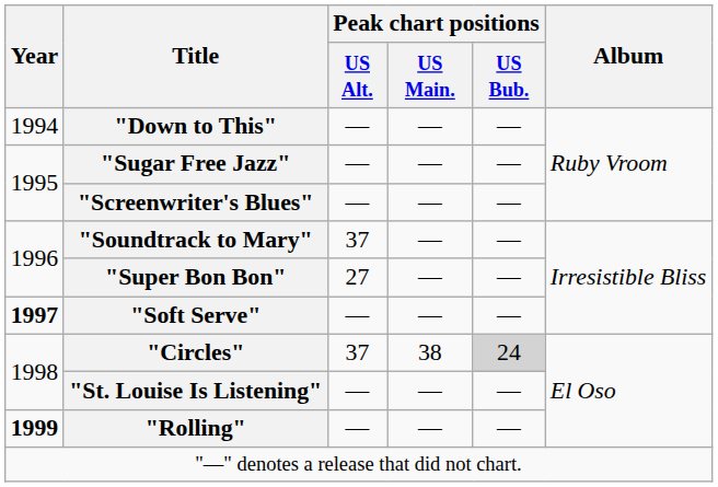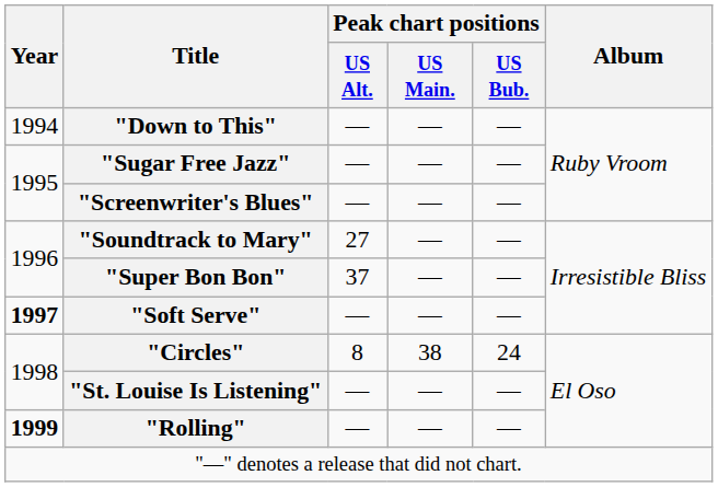"Soundtrack to Mary" | Peak chart positions / US Alt.: 37 -> 27
"Super Bon Bon" | Peak chart positions / US Alt.: 27 -> 37
"Circles" | Peak chart positions / US Alt.: 37 -> 8
"Circles" | Peak chart positions / US Bub.: lightgrey background -> no background
